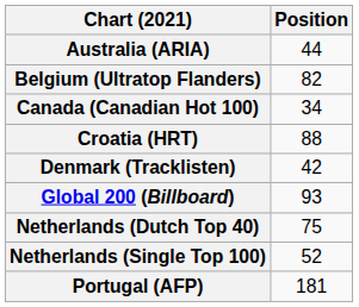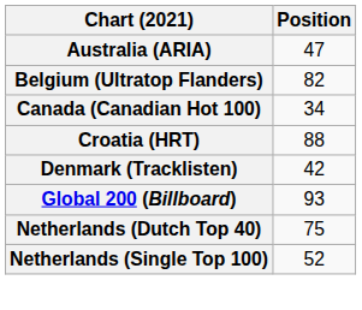Australia (ARIA) | Position: 44 -> 47
- row: Portugal (AFP) | 181
